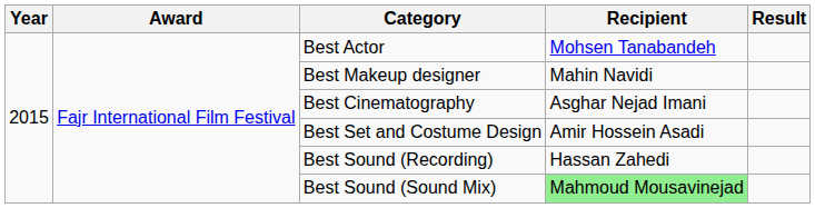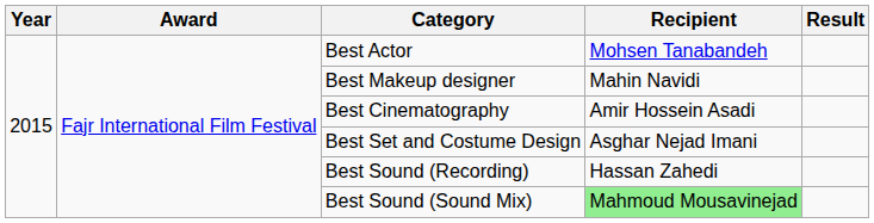Best Cinematography | Recipient: Asghar Nejad Imani -> Amir Hossein Asadi
Best Set and Costume Design | Recipient: Amir Hossein Asadi -> Asghar Nejad Imani
